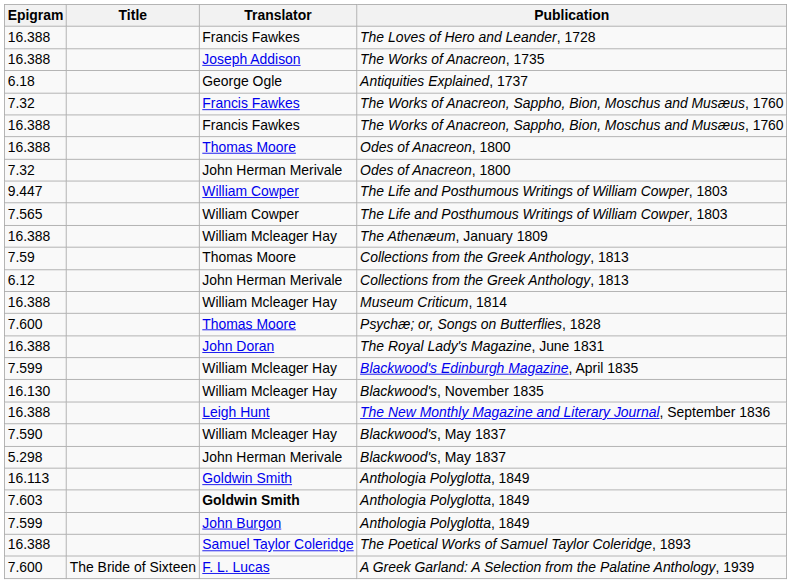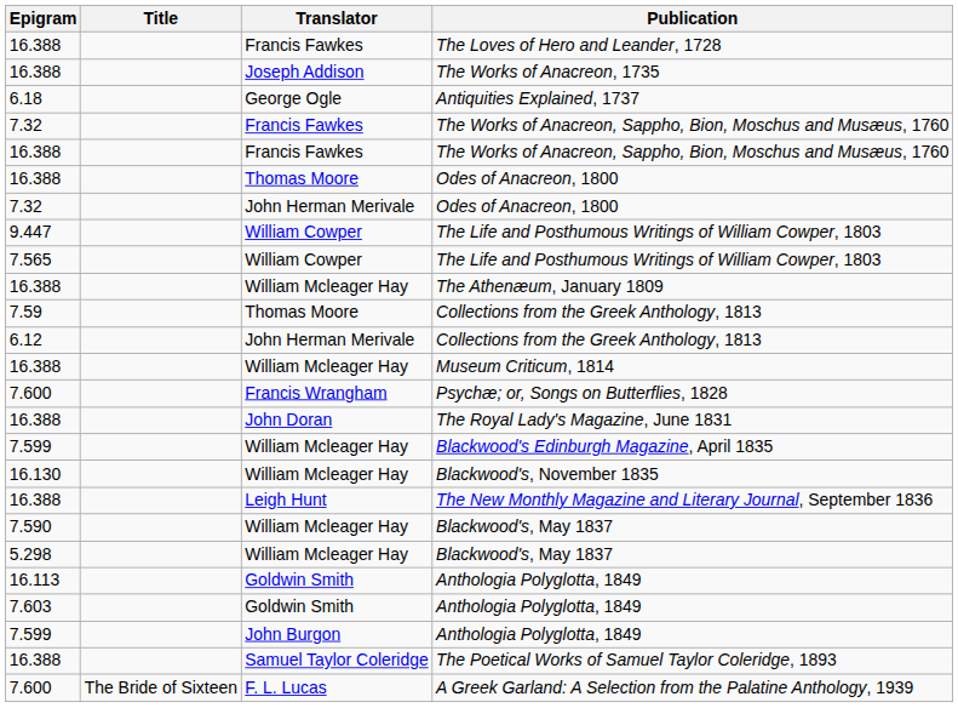Psychæ; or, Songs on Butterflies, 1828 | Translator: Thomas Moore -> Francis Wrangham
5.298 / Blackwood's, May 1837 | Translator: John Herman Merivale -> William Mcleager Hay
7.603 / Anthologia Polyglotta, 1849 | Translator: bold -> normal
